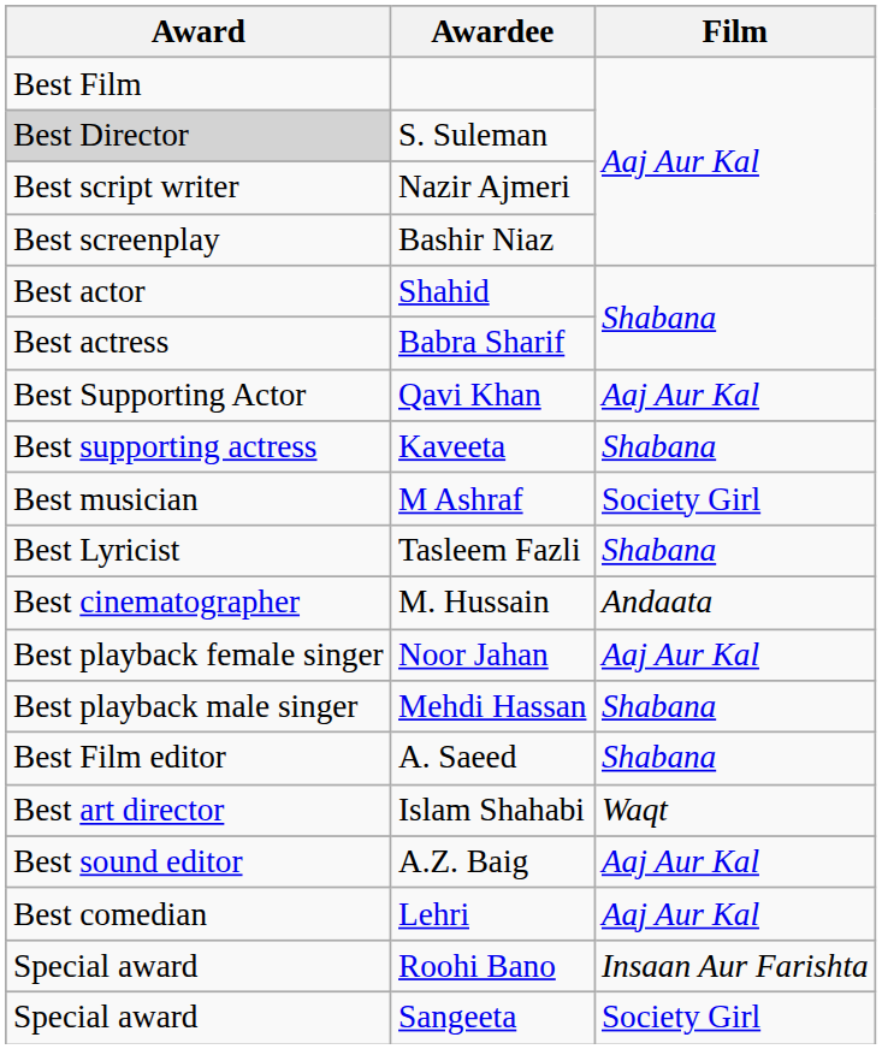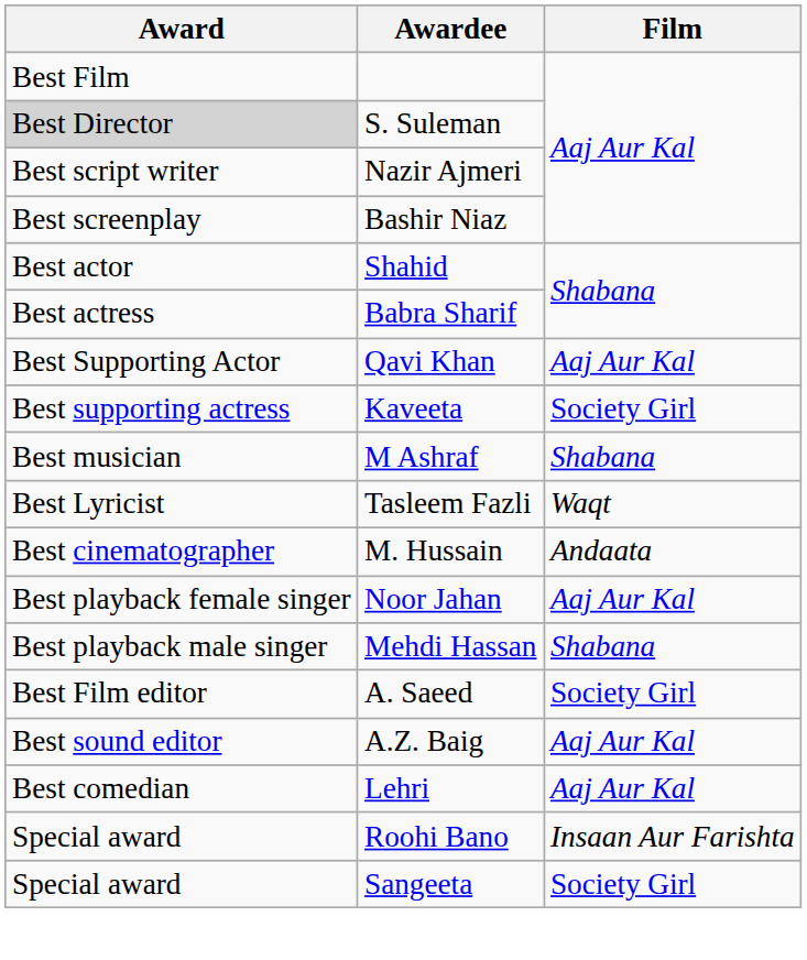Kaveeta | Film: Shabana -> Society Girl
M Ashraf | Film: Society Girl -> Shabana
Tasleem Fazli | Film: Shabana -> Waqt
A. Saeed | Film: Shabana -> Society Girl
- row: Best art director | Islam Shahabi | Waqt
